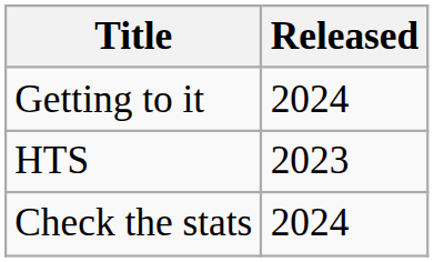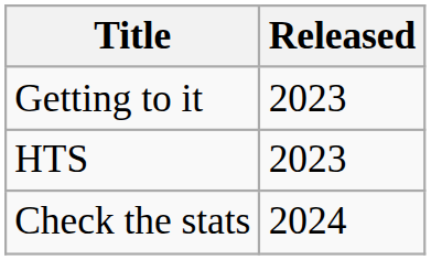Getting to it | Released: 2024 -> 2023
